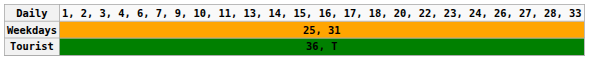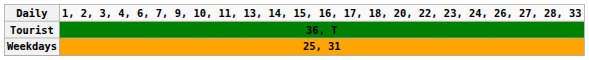rows swapped: Weekdays <-> Tourist
